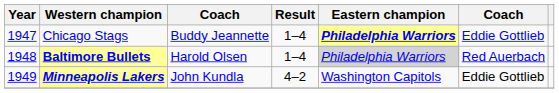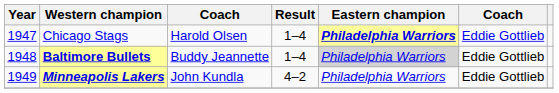Chicago Stags | column 3: Buddy Jeannette -> Harold Olsen
Baltimore Bullets | column 3: Harold Olsen -> Buddy Jeannette
Baltimore Bullets | column 6: Red Auerbach -> Eddie Gottlieb
Minneapolis Lakers | Eastern champion: Washington Capitols -> Philadelphia Warriors
